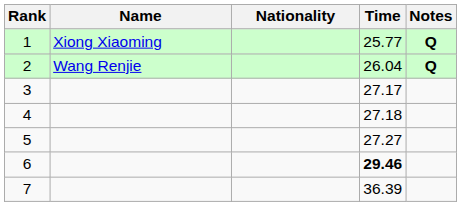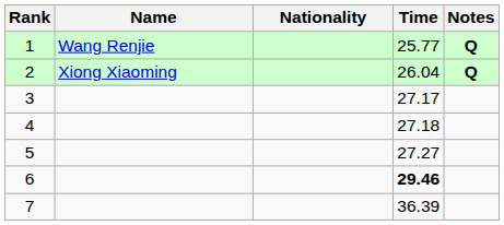1 | Name: Xiong Xiaoming -> Wang Renjie
2 | Name: Wang Renjie -> Xiong Xiaoming
